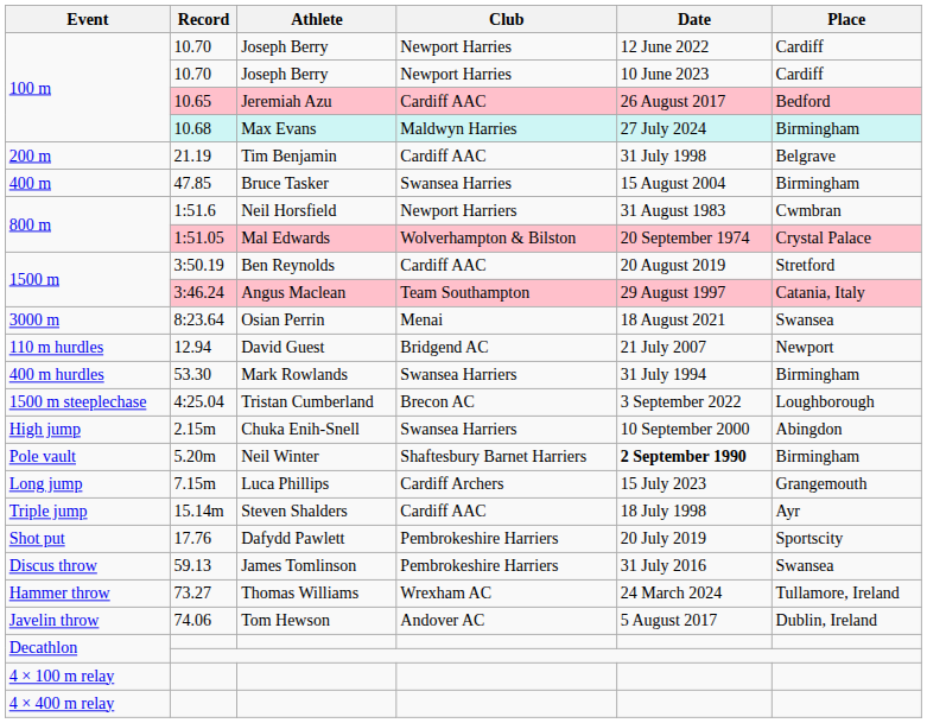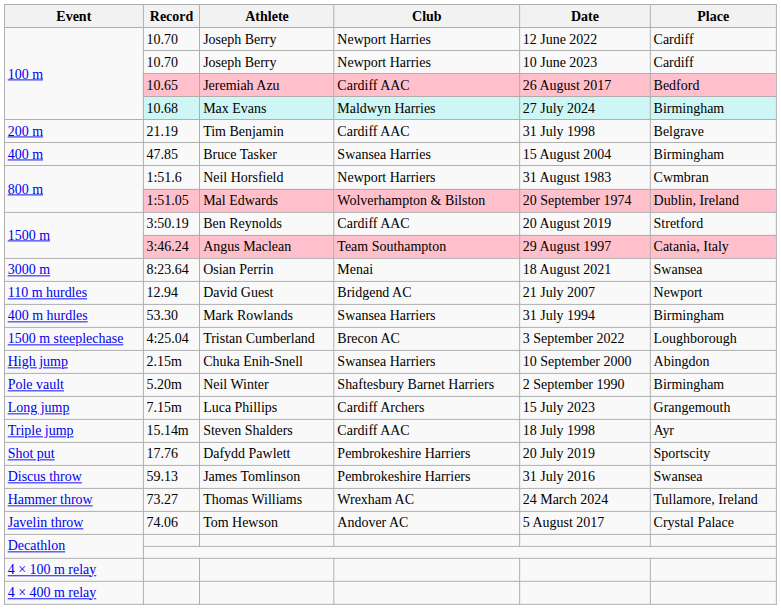1:51.05 | Place: Crystal Palace -> Dublin, Ireland
5.20m | Date: bold -> normal
74.06 | Place: Dublin, Ireland -> Crystal Palace
